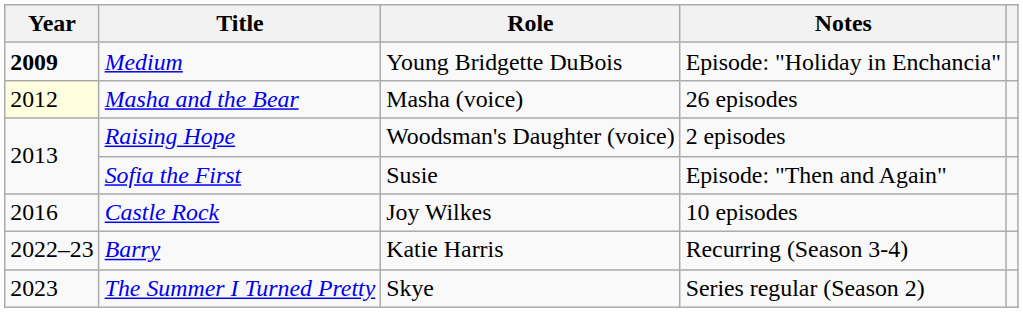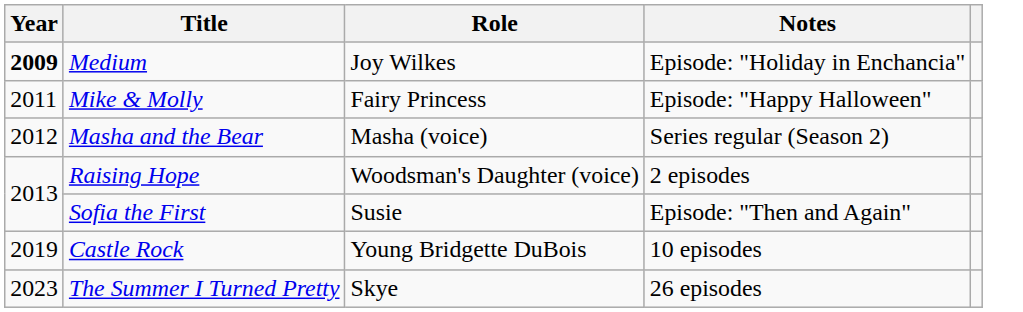Medium | Role: Young Bridgette DuBois -> Joy Wilkes
+ row: 2011 | Mike & Molly | Fairy Princess | Episode: "Happy Halloween"
Masha and the Bear | Year: lightyellow background -> no background
Masha and the Bear | Notes: 26 episodes -> Series regular (Season 2)
Castle Rock | Year: 2016 -> 2019
Castle Rock | Role: Joy Wilkes -> Young Bridgette DuBois
- row: 2022–23 | Barry | Katie Harris | Recurring (Season 3-4)
The Summer I Turned Pretty | Notes: Series regular (Season 2) -> 26 episodes
